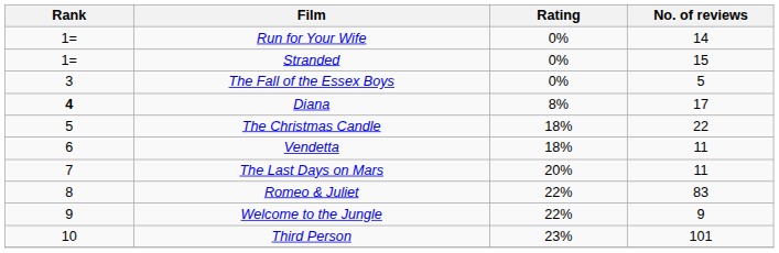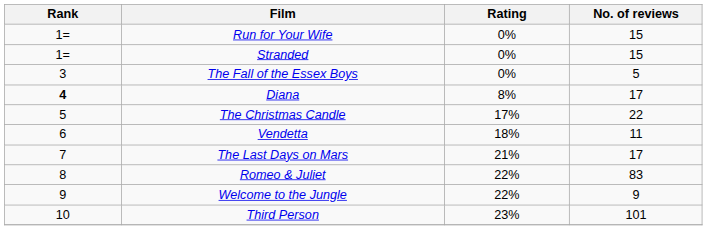Run for Your Wife | No. of reviews: 14 -> 15
The Christmas Candle | Rating: 18% -> 17%
The Last Days on Mars | Rating: 20% -> 21%
The Last Days on Mars | No. of reviews: 11 -> 17
